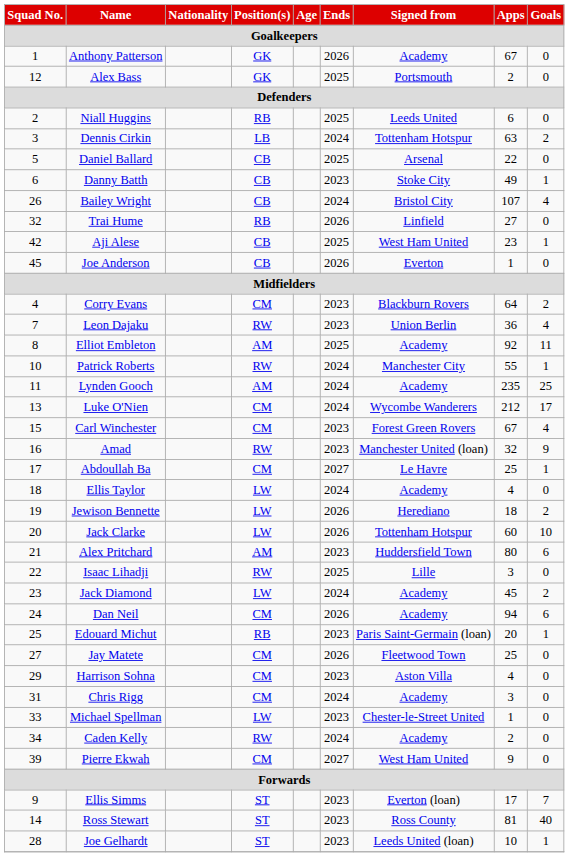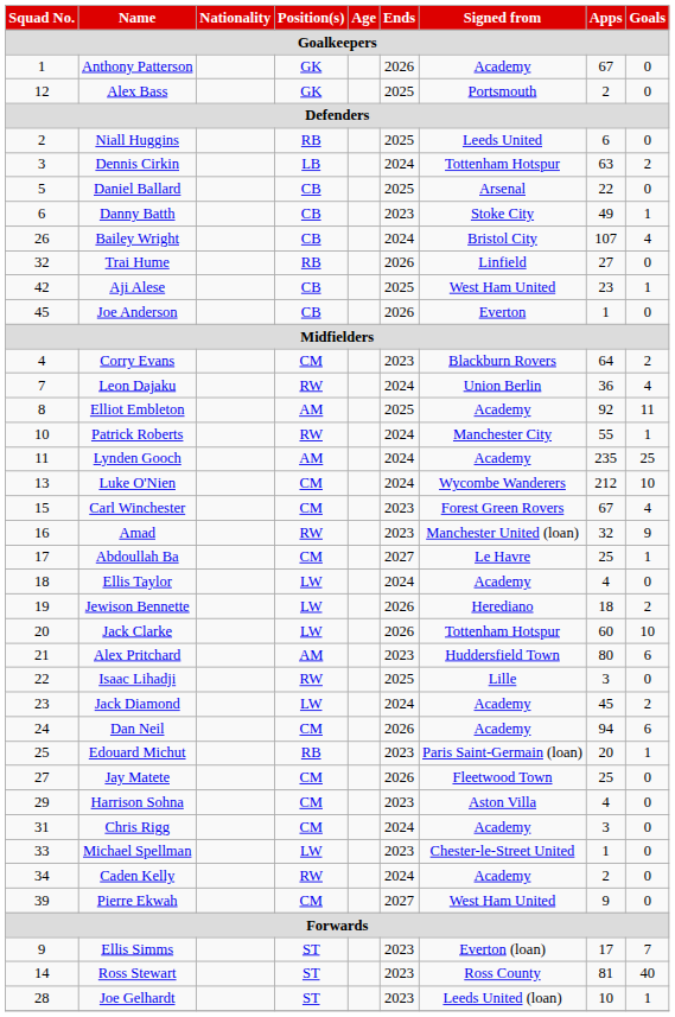Leon Dajaku | Ends: 2023 -> 2024
Luke O'Nien | Goals: 17 -> 10
